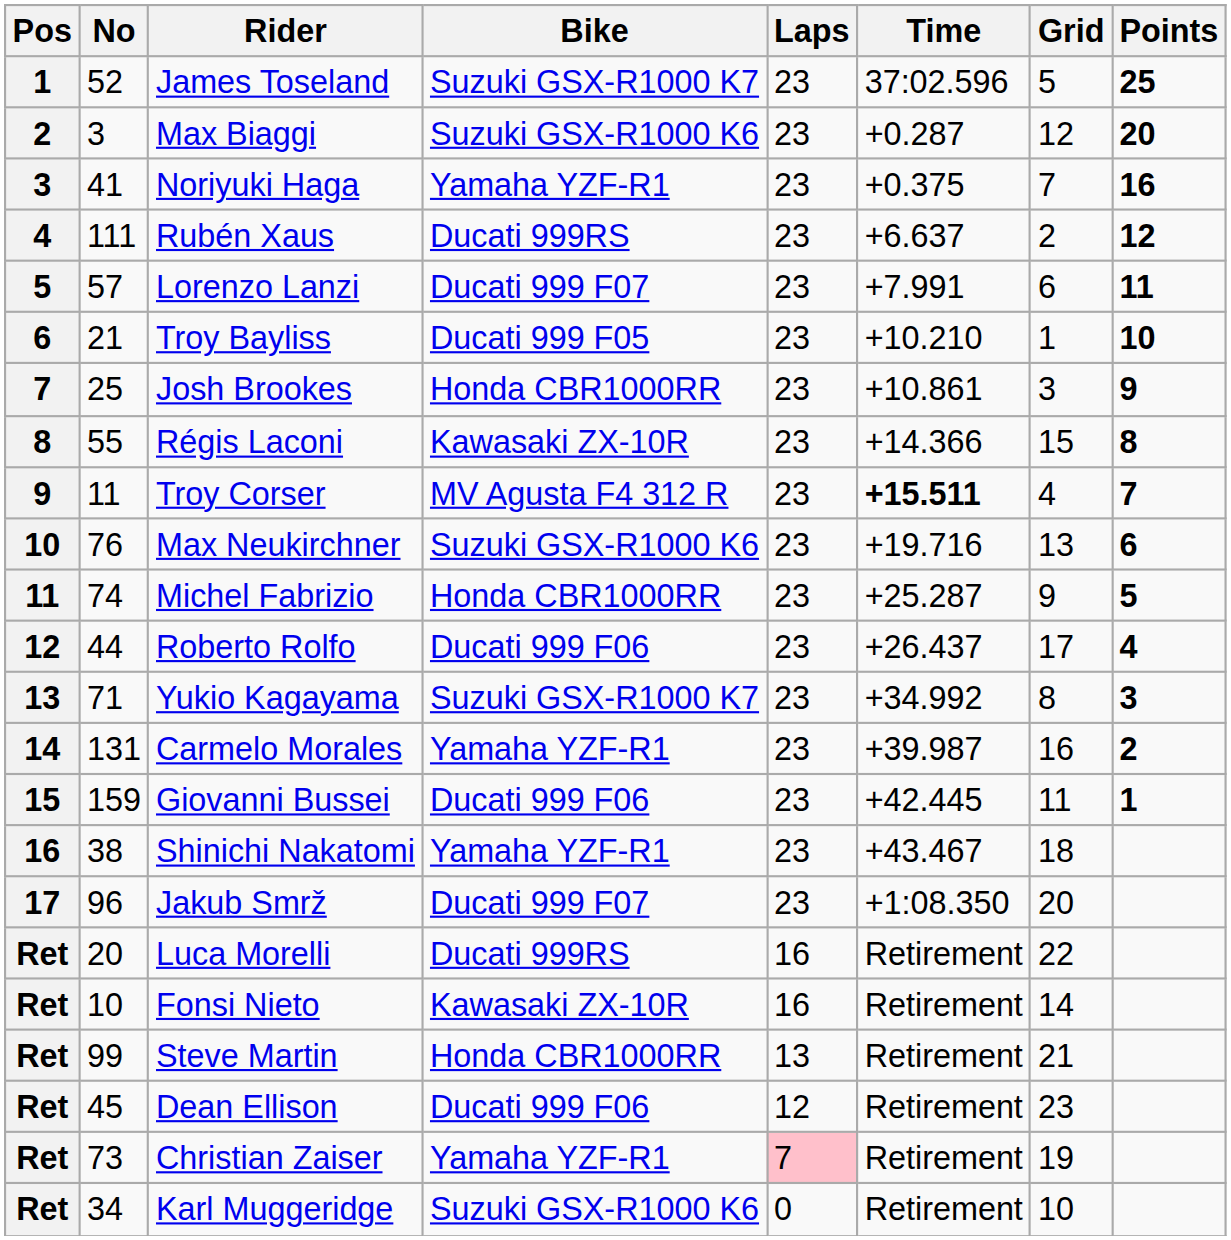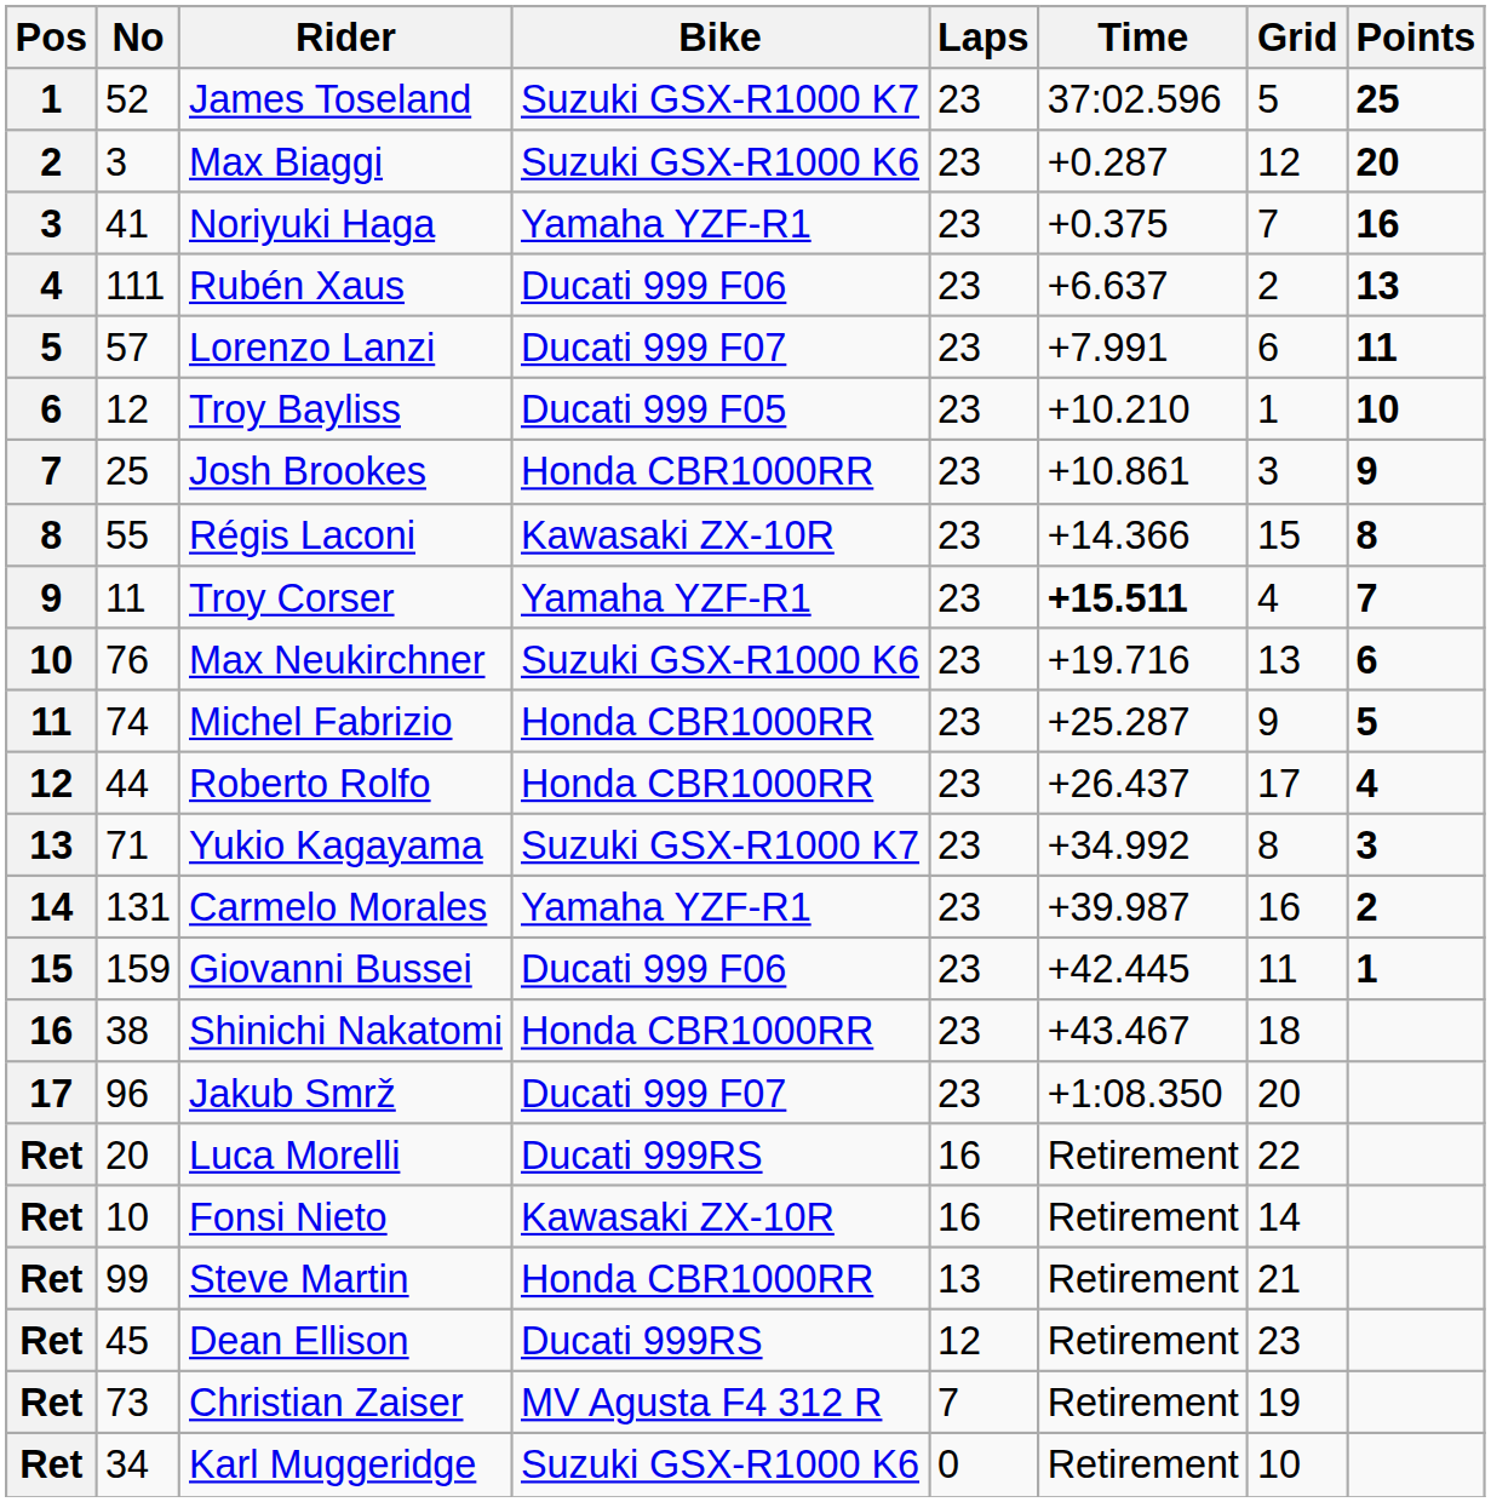Rubén Xaus | Bike: Ducati 999RS -> Ducati 999 F06
Rubén Xaus | Points: 12 -> 13
Troy Bayliss | No: 21 -> 12
Troy Corser | Bike: MV Agusta F4 312 R -> Yamaha YZF-R1
Roberto Rolfo | Bike: Ducati 999 F06 -> Honda CBR1000RR
Shinichi Nakatomi | Bike: Yamaha YZF-R1 -> Honda CBR1000RR
Dean Ellison | Bike: Ducati 999 F06 -> Ducati 999RS
Christian Zaiser | Bike: Yamaha YZF-R1 -> MV Agusta F4 312 R
Christian Zaiser | Laps: pink background -> no background
